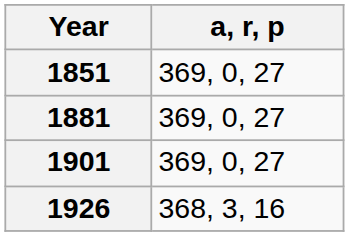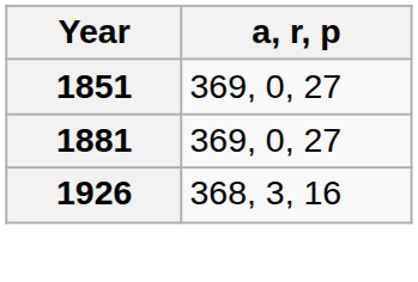- row: 1901 | 369, 0, 27
